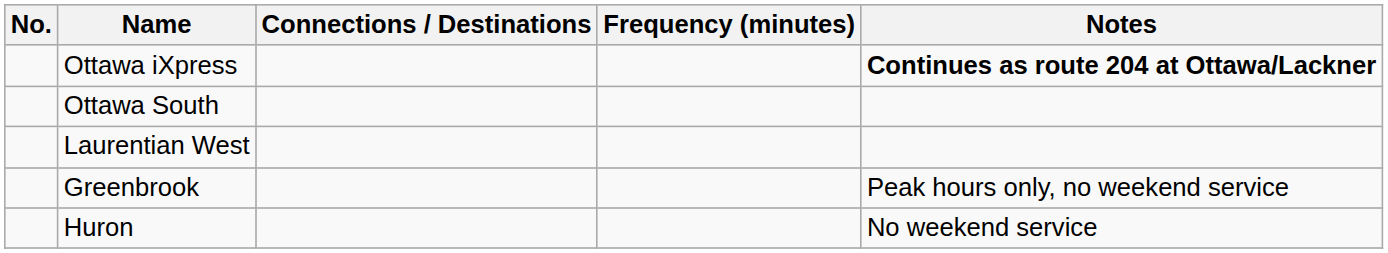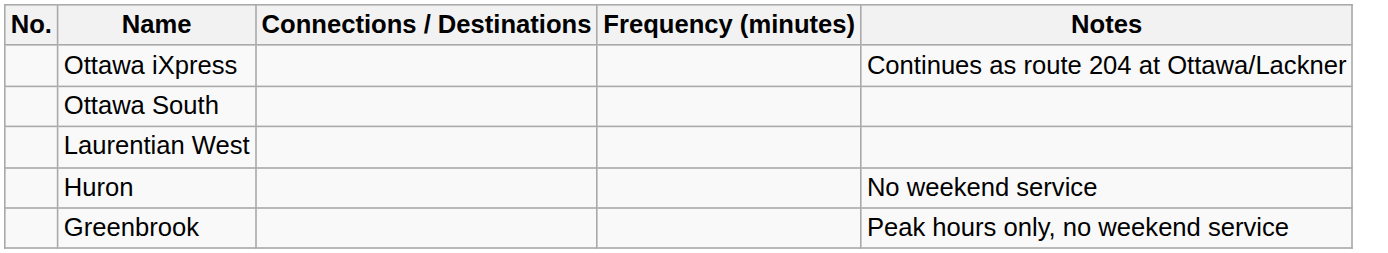Ottawa iXpress | Notes: bold -> normal
rows swapped: Huron <-> Greenbrook
